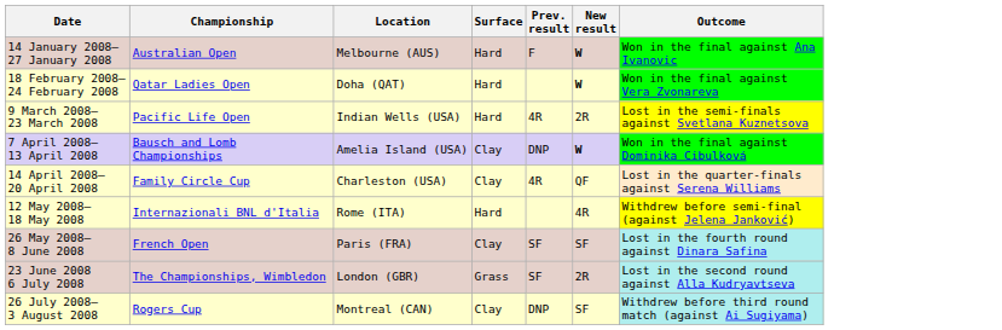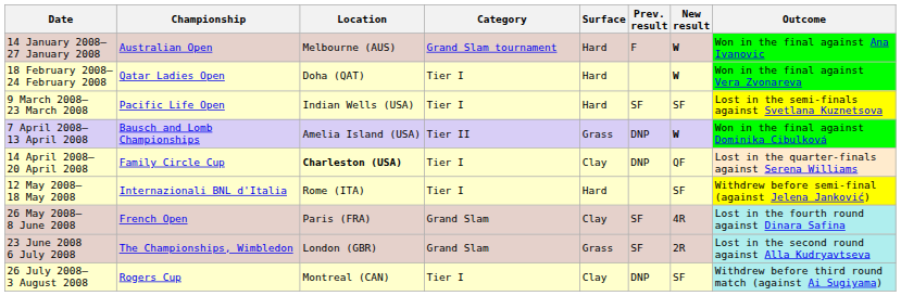+ column: Category | Grand Slam tournament | Tier I | Tier I | Tier II | Tier I | Tier I | Grand Slam | Grand Slam | Tier I
9 March 2008– 23 March 2008 | Prev. result: 4R -> SF
9 March 2008– 23 March 2008 | New result: 2R -> SF
7 April 2008– 13 April 2008 | Surface: Clay -> Grass
14 April 2008– 20 April 2008 | Location: normal -> bold
14 April 2008– 20 April 2008 | Prev. result: 4R -> DNP
12 May 2008– 18 May 2008 | New result: 4R -> SF
26 May 2008– 8 June 2008 | New result: SF -> 4R
